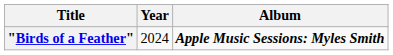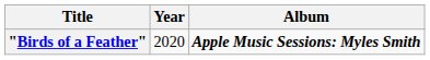"Birds of a Feather" | Year: 2024 -> 2020
